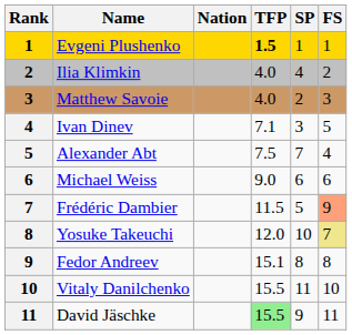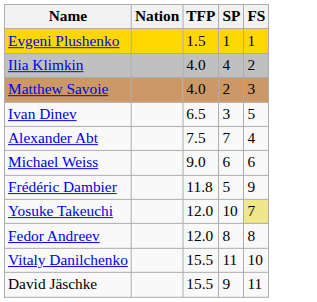- column: Rank | 1 | 2 | 3 | 4 | 5 | 6 | 7 | 8 | 9 | 10 | 11
Evgeni Plushenko | TFP: bold -> normal
Ivan Dinev | TFP: 7.1 -> 6.5
Frédéric Dambier | TFP: 11.5 -> 11.8
Frédéric Dambier | FS: lightsalmon background -> no background
Fedor Andreev | TFP: 15.1 -> 12.0
David Jäschke | TFP: lightgreen background -> no background
